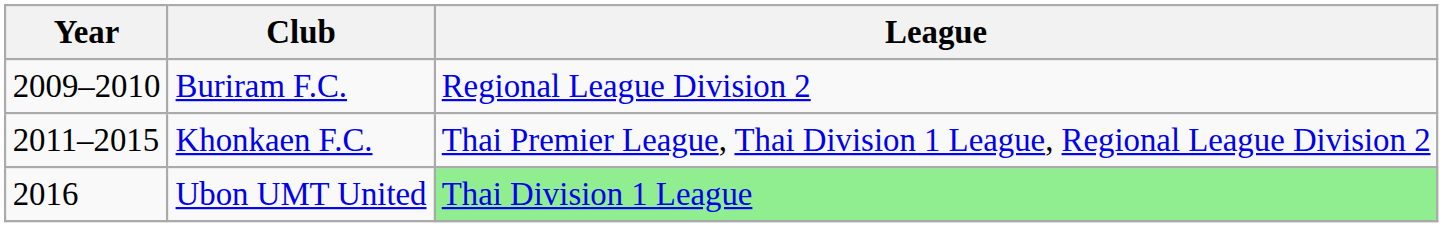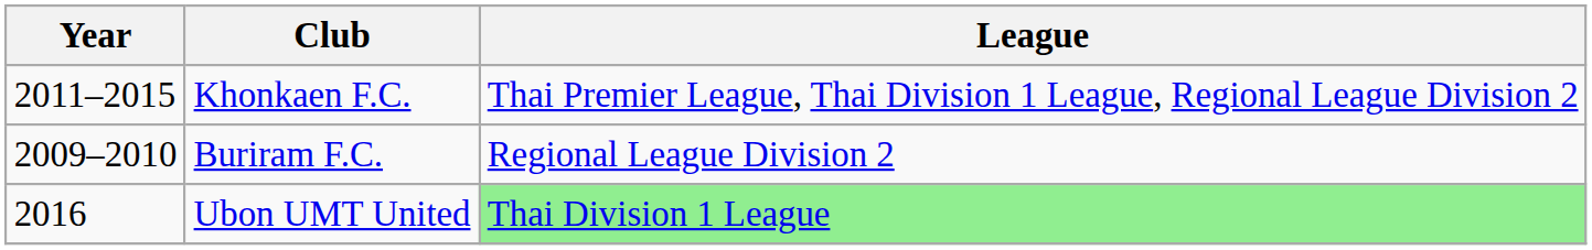rows swapped: Buriram F.C. <-> Khonkaen F.C.
